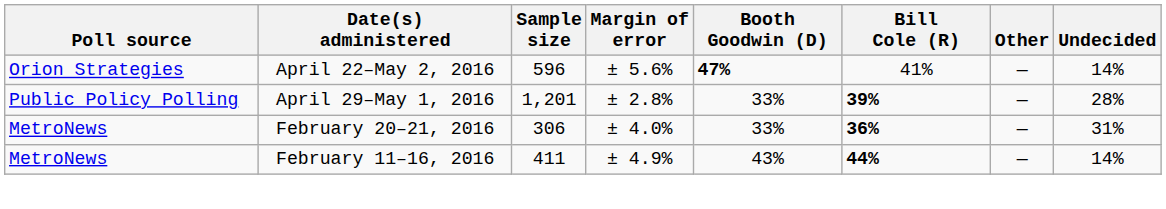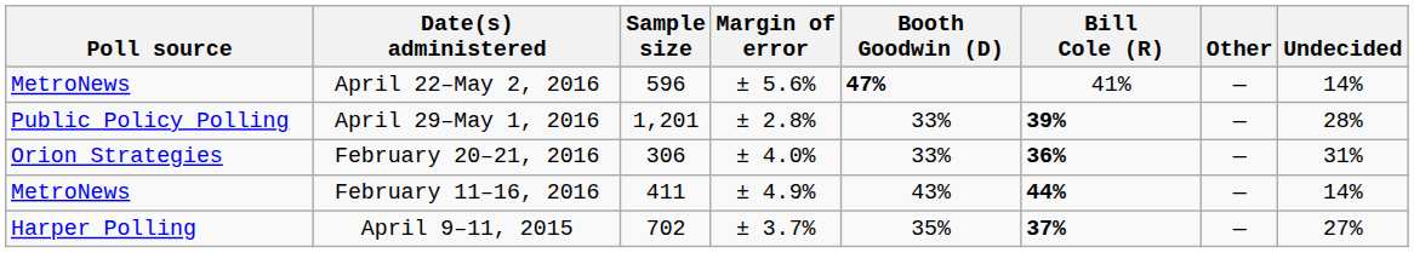April 22–May 2, 2016 | Poll source: Orion Strategies -> MetroNews
February 20–21, 2016 | Poll source: MetroNews -> Orion Strategies
+ row: Harper Polling | April 9–11, 2015 | 702 | ± 3.7% | 35% | 37% | — | 27%
